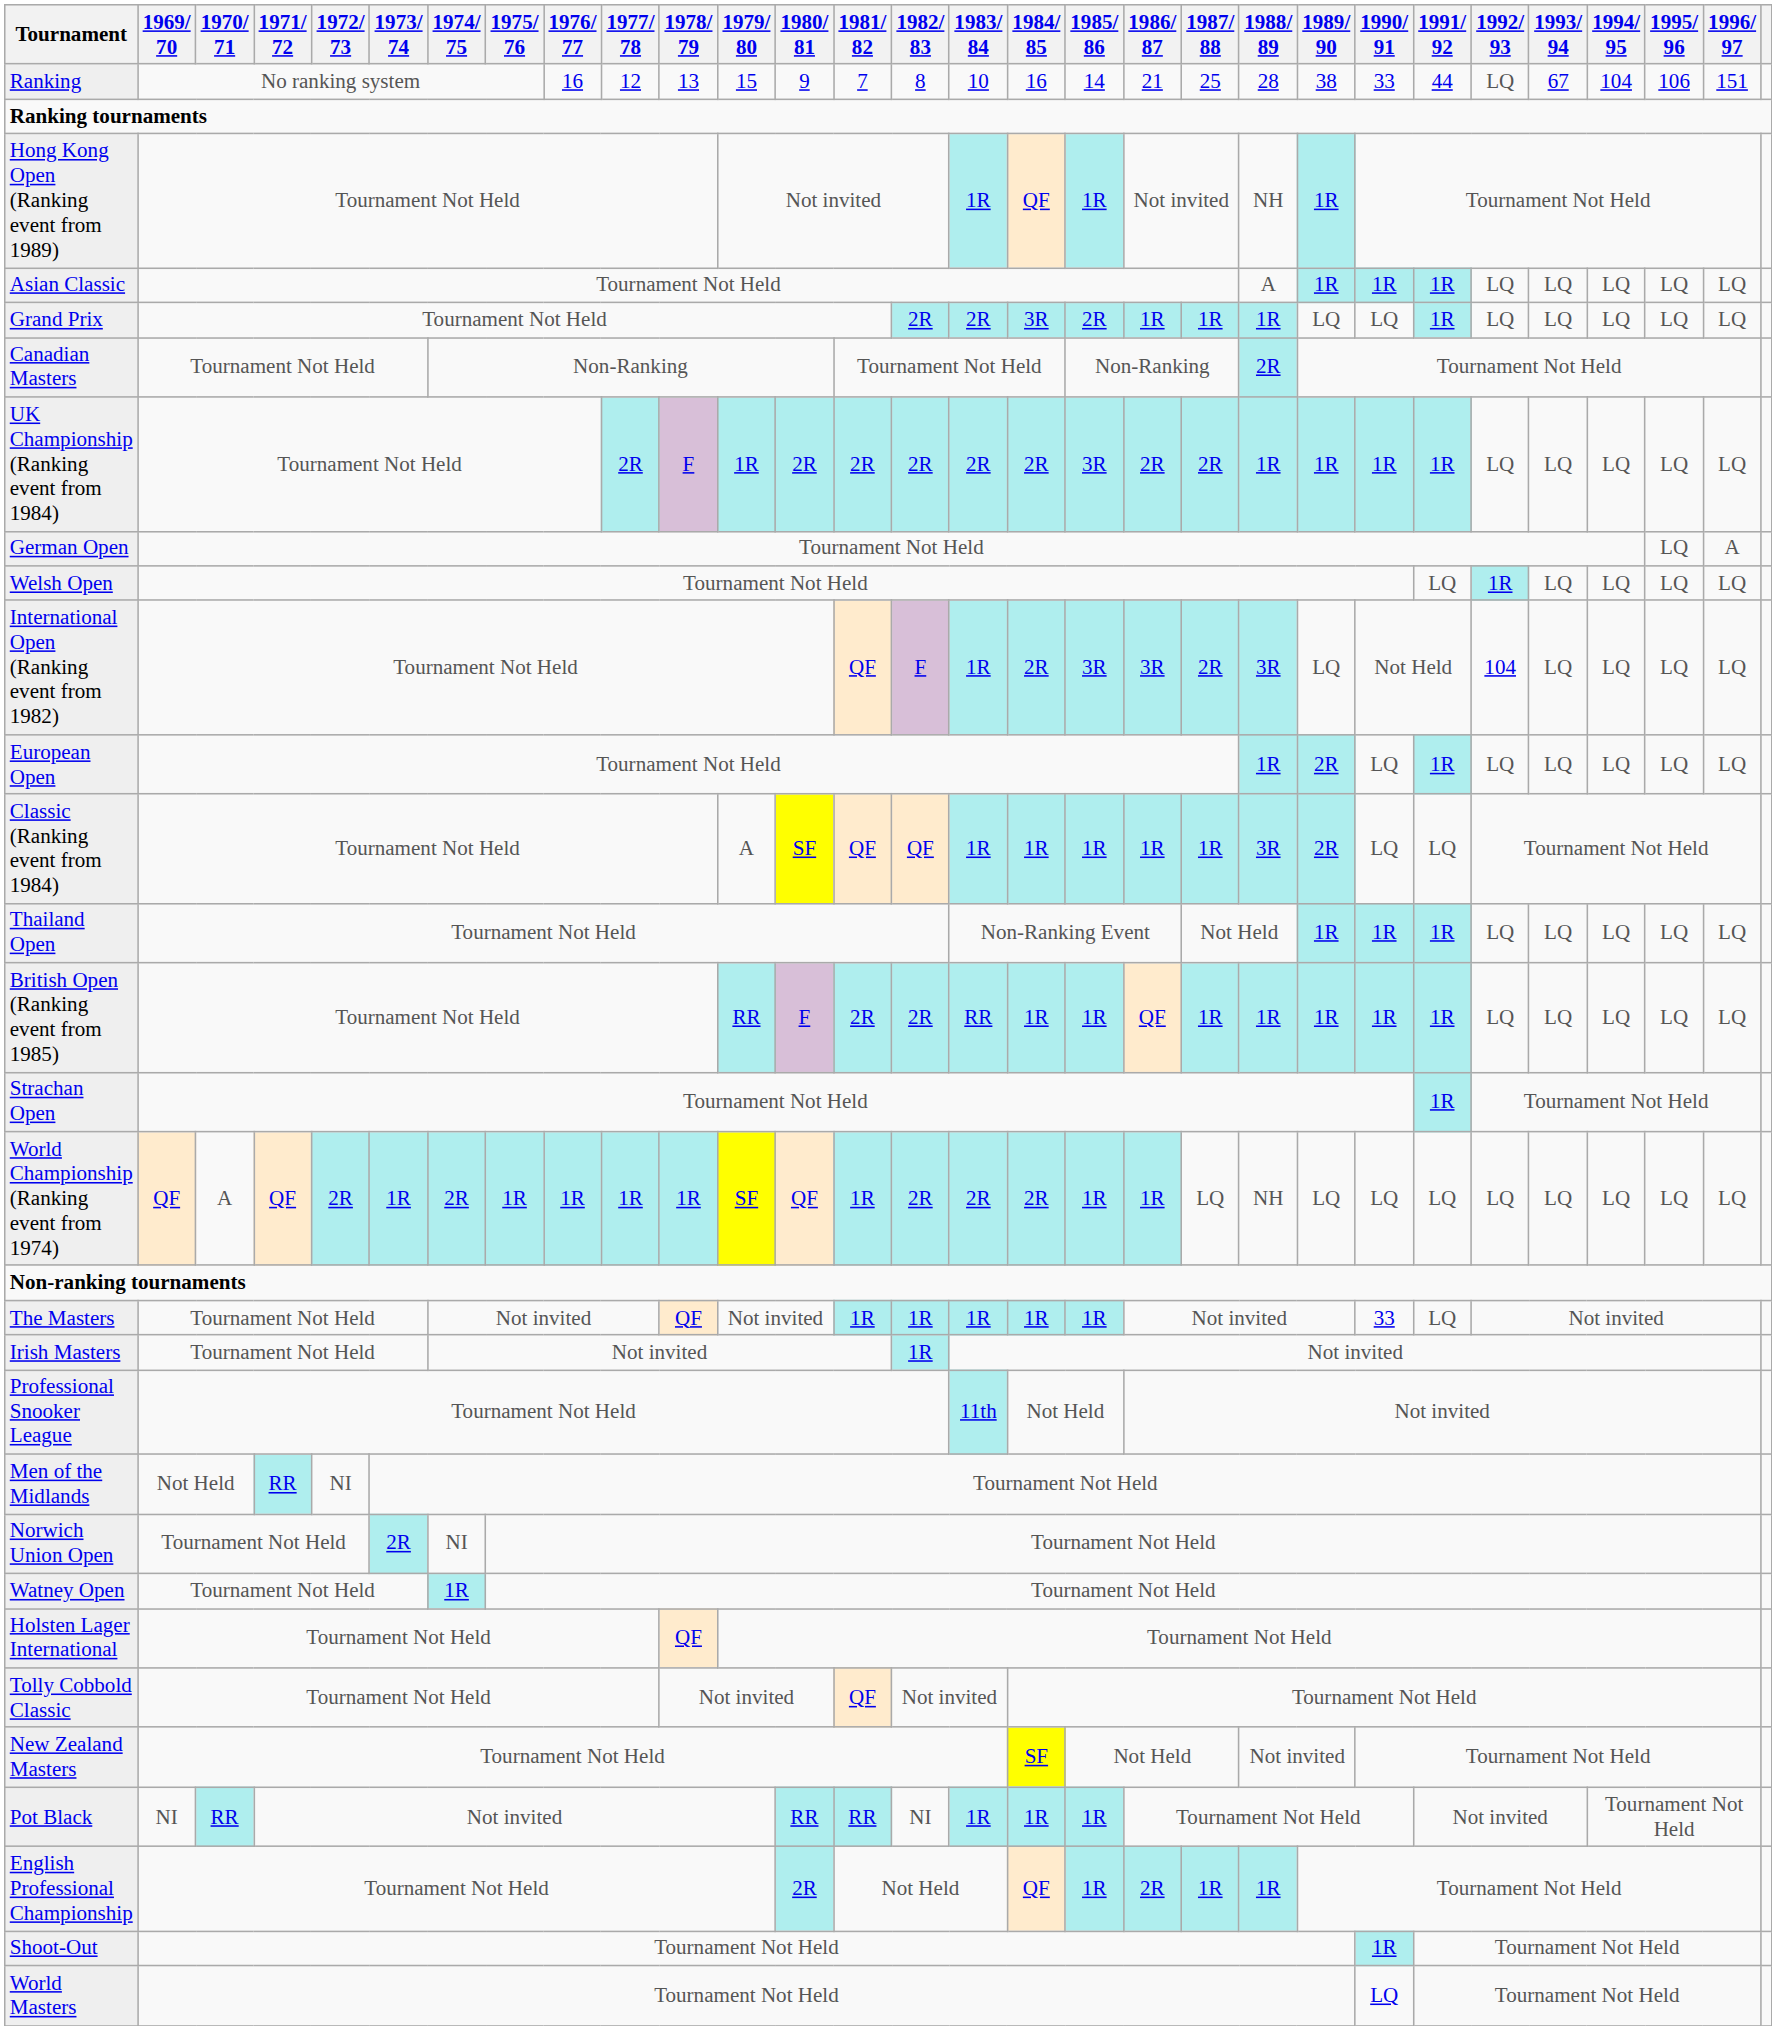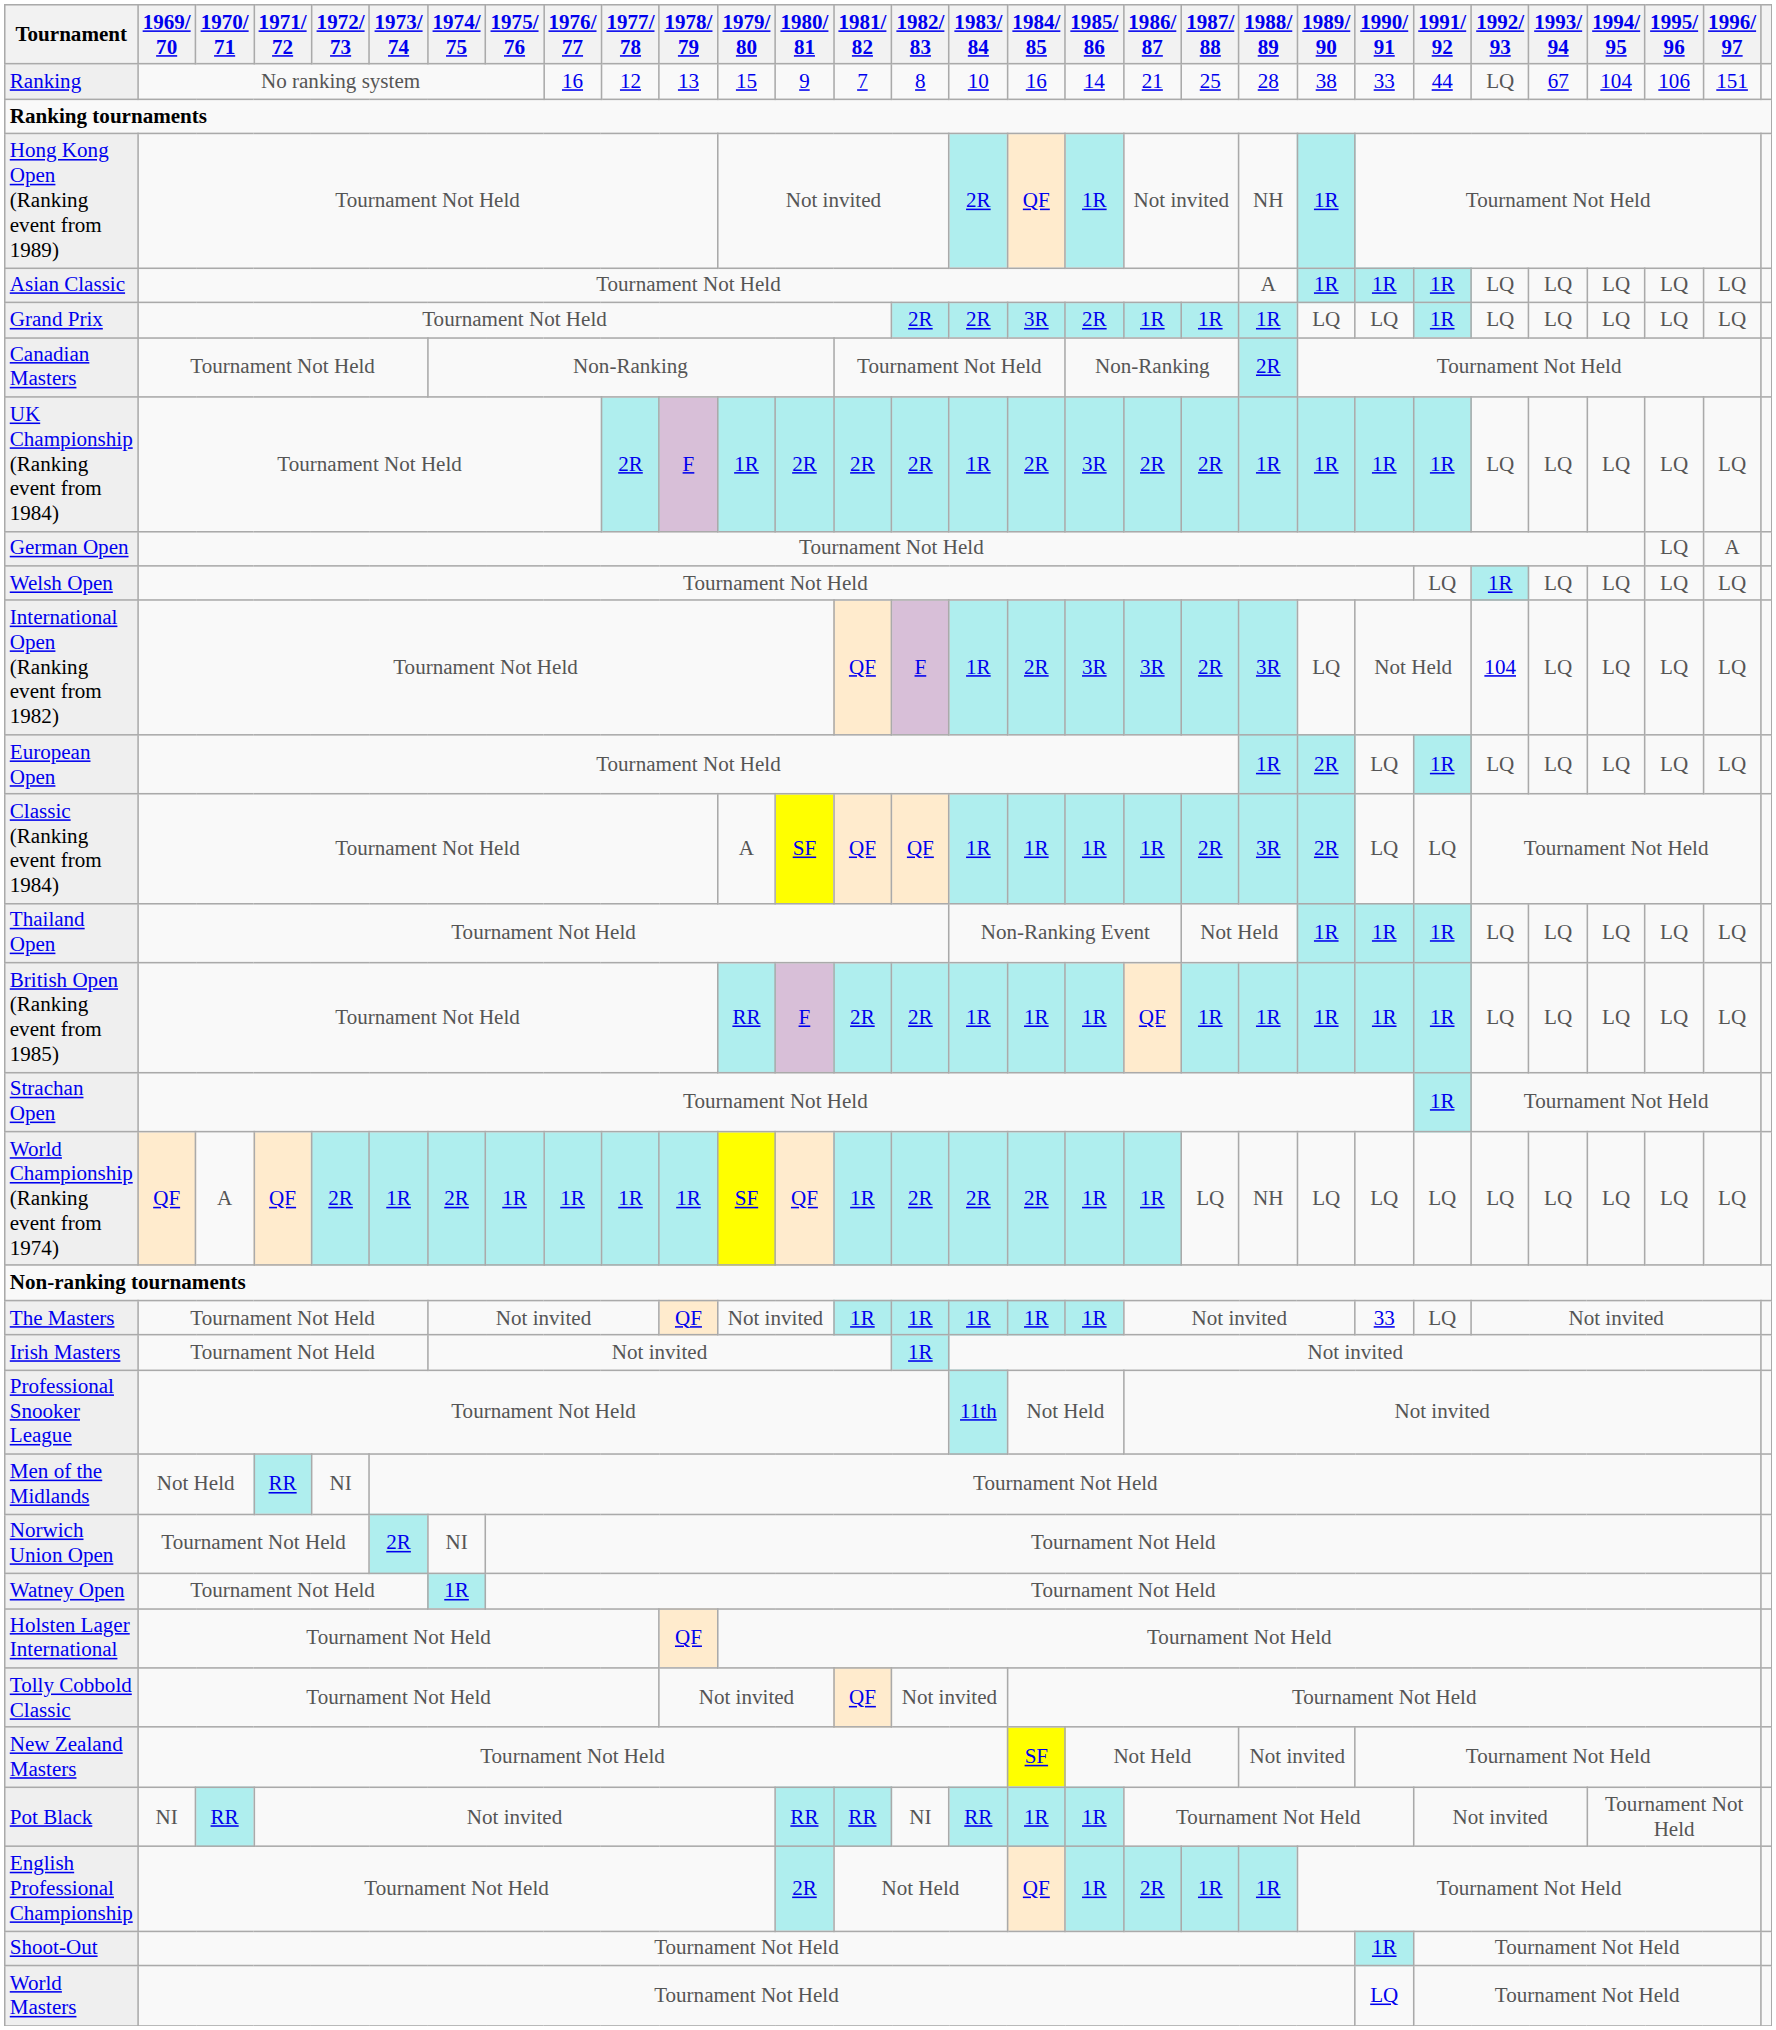Hong Kong Open (Ranking event from 1989) | 1983/ 84: 1R -> 2R
UK Championship (Ranking event from 1984) | 1983/ 84: 2R -> 1R
Classic (Ranking event from 1984) | 1987/ 88: 1R -> 2R
British Open (Ranking event from 1985) | 1983/ 84: RR -> 1R
Pot Black | 1983/ 84: 1R -> RR
